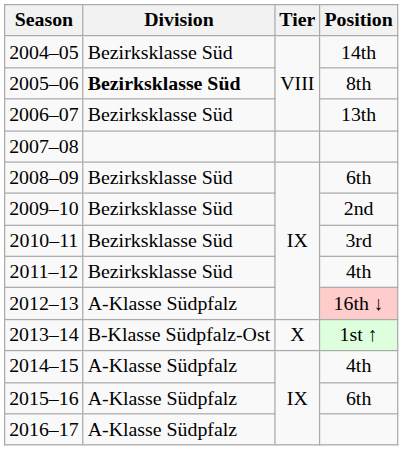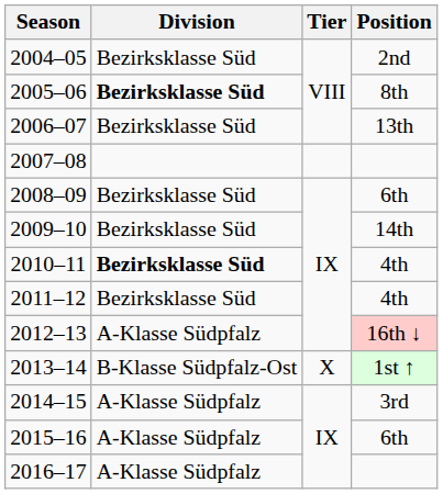2004–05 | Position: 14th -> 2nd
2009–10 | Position: 2nd -> 14th
2010–11 | Division: normal -> bold
2010–11 | Position: 3rd -> 4th
2014–15 | Position: 4th -> 3rd
